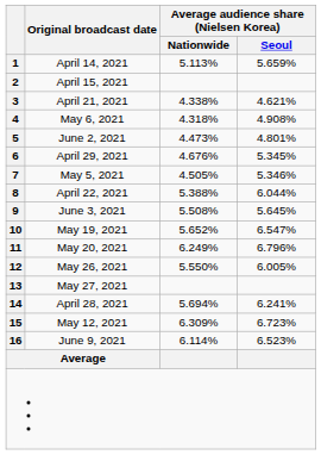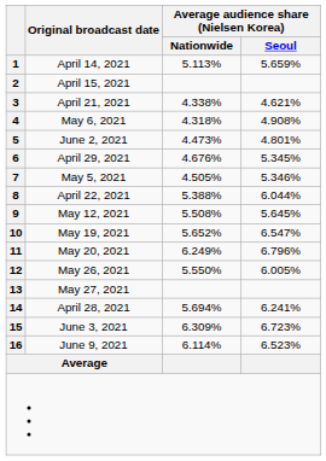9 | Original broadcast date: June 3, 2021 -> May 12, 2021
15 | Original broadcast date: May 12, 2021 -> June 3, 2021
